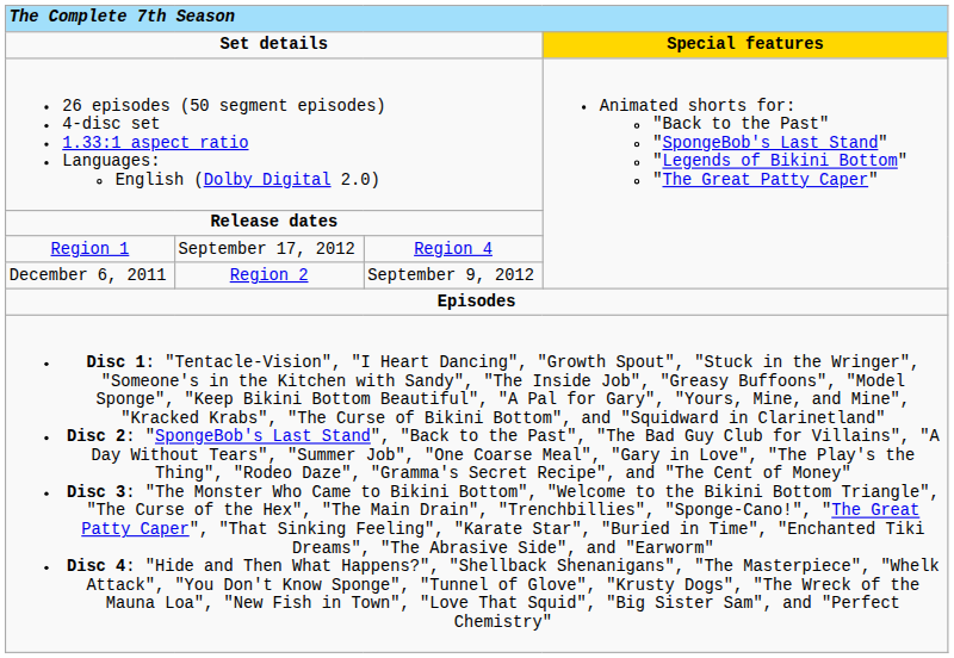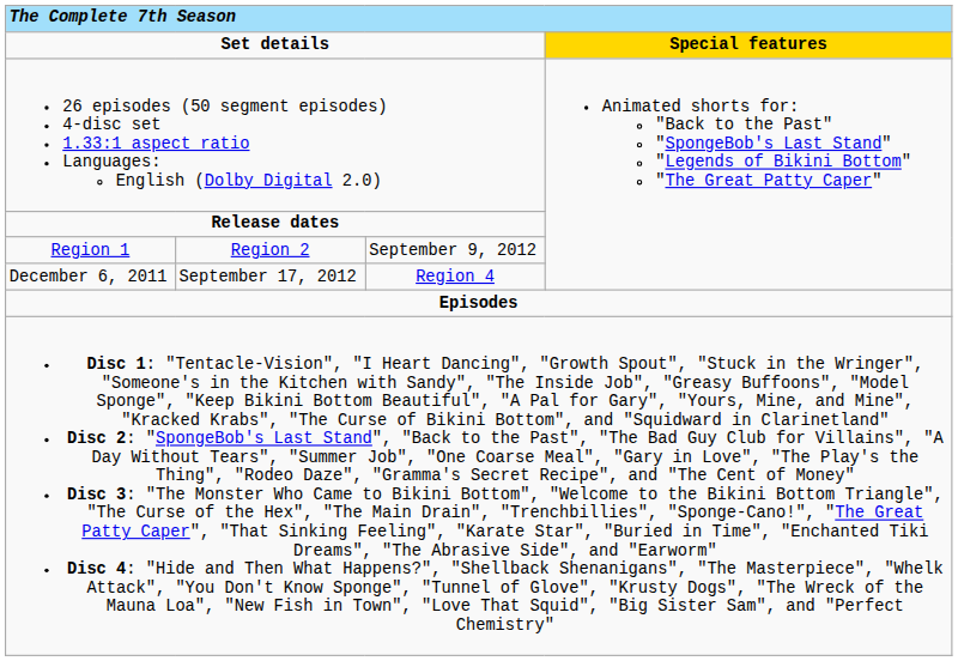Region 1 | column 2: September 17, 2012 -> Region 2
Region 1 | column 3: Region 4 -> September 9, 2012
December 6, 2011 | column 2: Region 2 -> September 17, 2012
December 6, 2011 | column 3: September 9, 2012 -> Region 4
